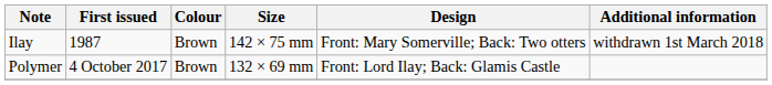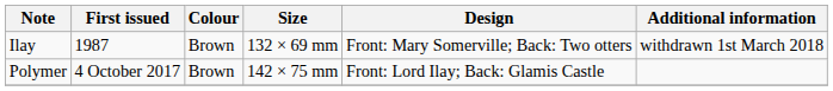Ilay | Size: 142 × 75 mm -> 132 × 69 mm
Polymer | Size: 132 × 69 mm -> 142 × 75 mm
